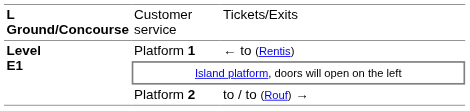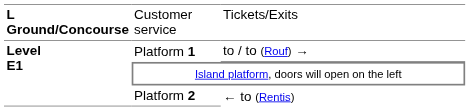Platform 1 | column 3: ← to (Rentis) -> to / to (Rouf) →
Platform 2 | column 3: to / to (Rouf) → -> ← to (Rentis)
